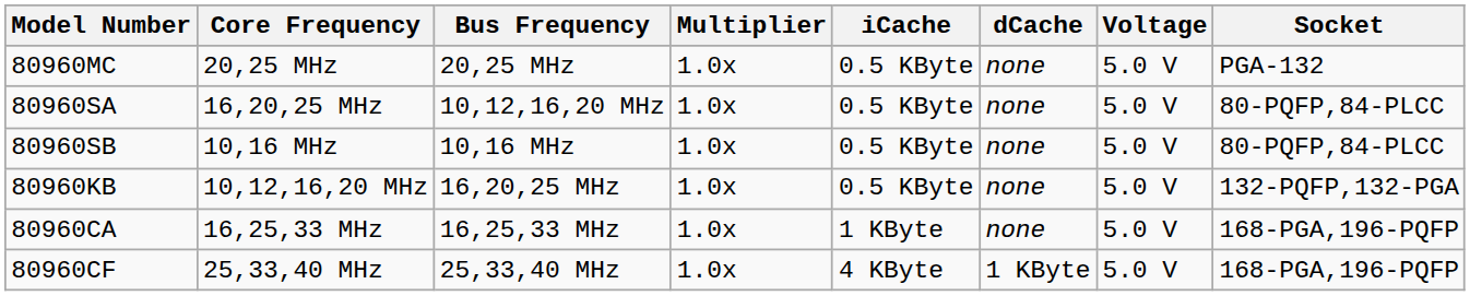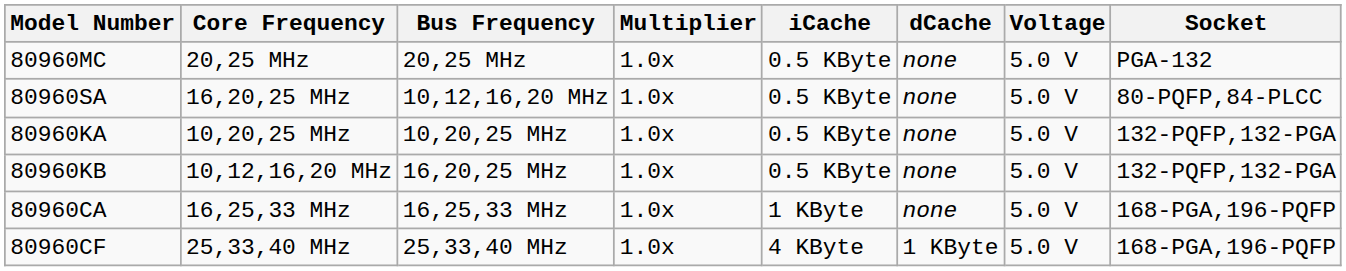- row: 80960SB | 10,16 MHz | 10,16 MHz | 1.0x | 0.5 KByte | none | 5.0 V | 80-PQFP,84-PLCC
+ row: 80960KA | 10,20,25 MHz | 10,20,25 MHz | 1.0x | 0.5 KByte | none | 5.0 V | 132-PQFP,132-PGA
